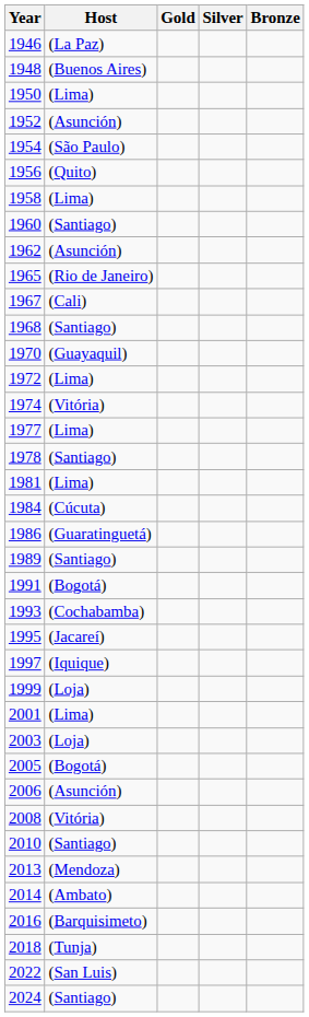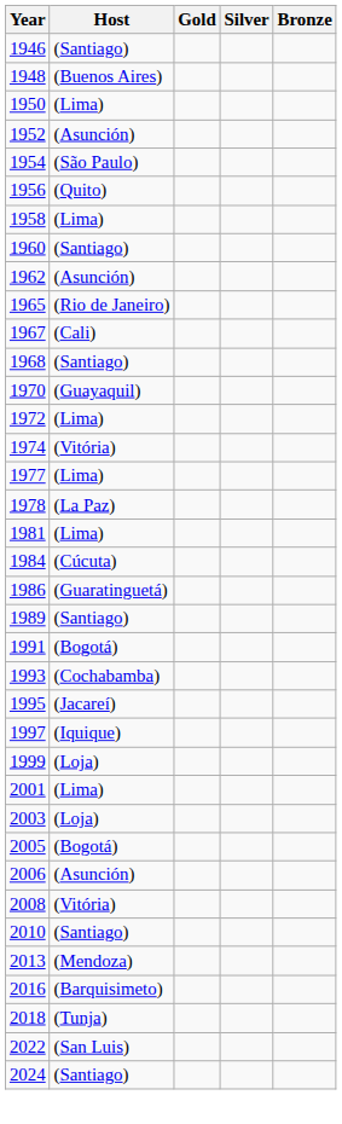1946 | Host: (La Paz) -> (Santiago)
1978 | Host: (Santiago) -> (La Paz)
- row: 2014 | (Ambato)
